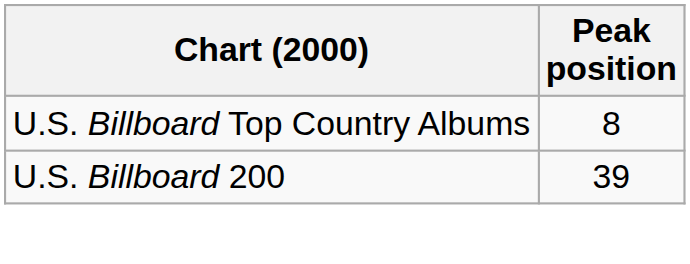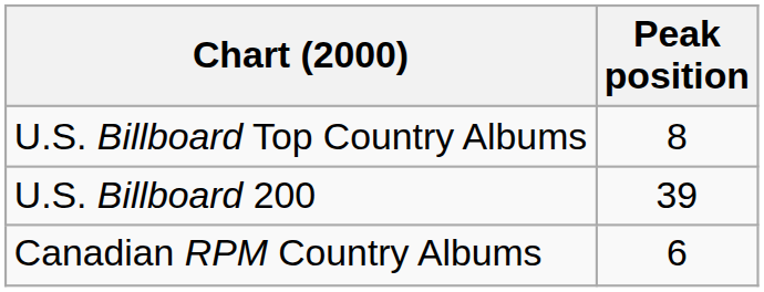+ row: Canadian RPM Country Albums | 6
